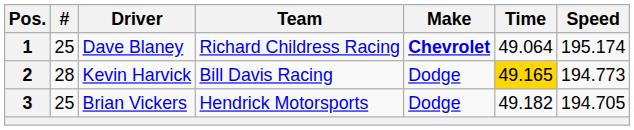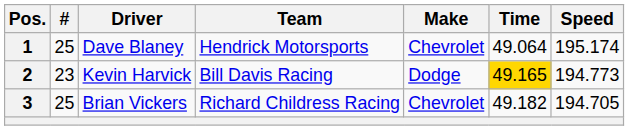1 | Team: Richard Childress Racing -> Hendrick Motorsports
1 | Make: bold -> normal
2 | #: 28 -> 23
3 | Team: Hendrick Motorsports -> Richard Childress Racing
3 | Make: Dodge -> Chevrolet
